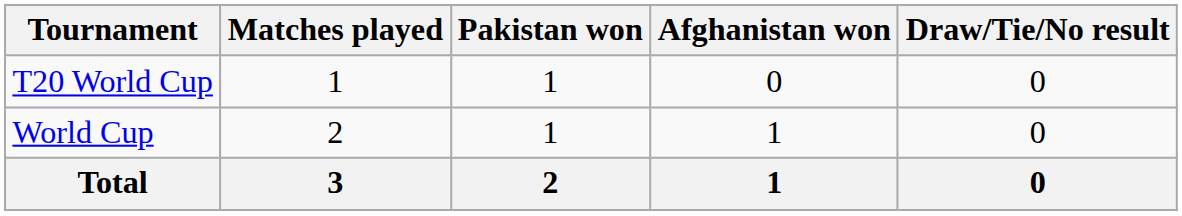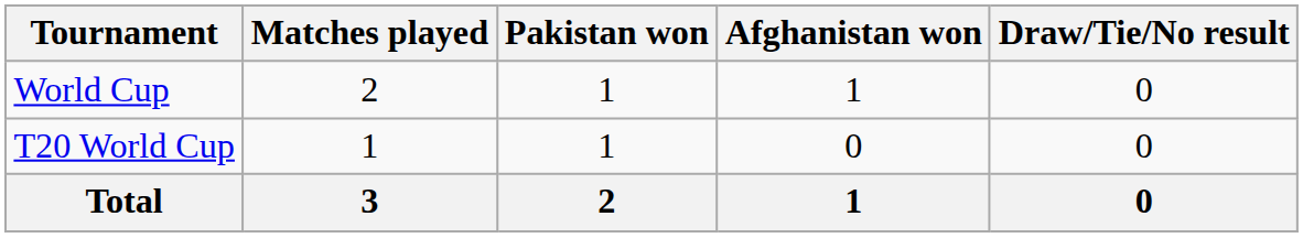rows swapped: World Cup <-> T20 World Cup
